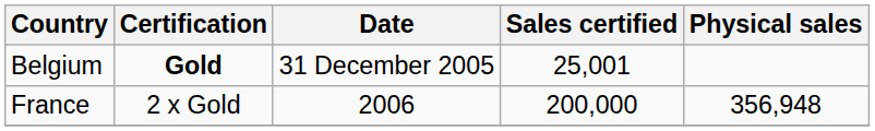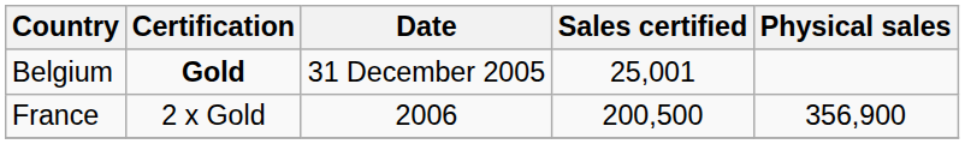France | Sales certified: 200,000 -> 200,500
France | Physical sales: 356,948 -> 356,900
